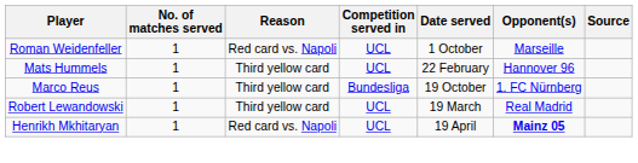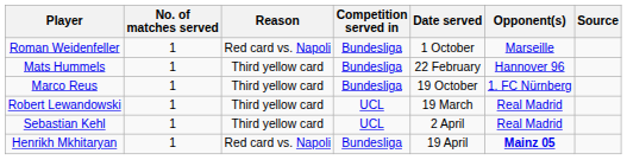Roman Weidenfeller | Competition served in: UCL -> Bundesliga
Mats Hummels | Competition served in: UCL -> Bundesliga
+ row: Sebastian Kehl | 1 | Third yellow card | UCL | 2 April | Real Madrid
Henrikh Mkhitaryan | Competition served in: UCL -> Bundesliga
